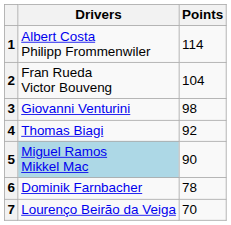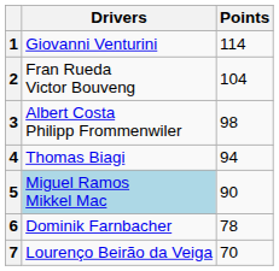1 | Drivers: Albert Costa Philipp Frommenwiler -> Giovanni Venturini
3 | Drivers: Giovanni Venturini -> Albert Costa Philipp Frommenwiler
4 | Points: 92 -> 94
